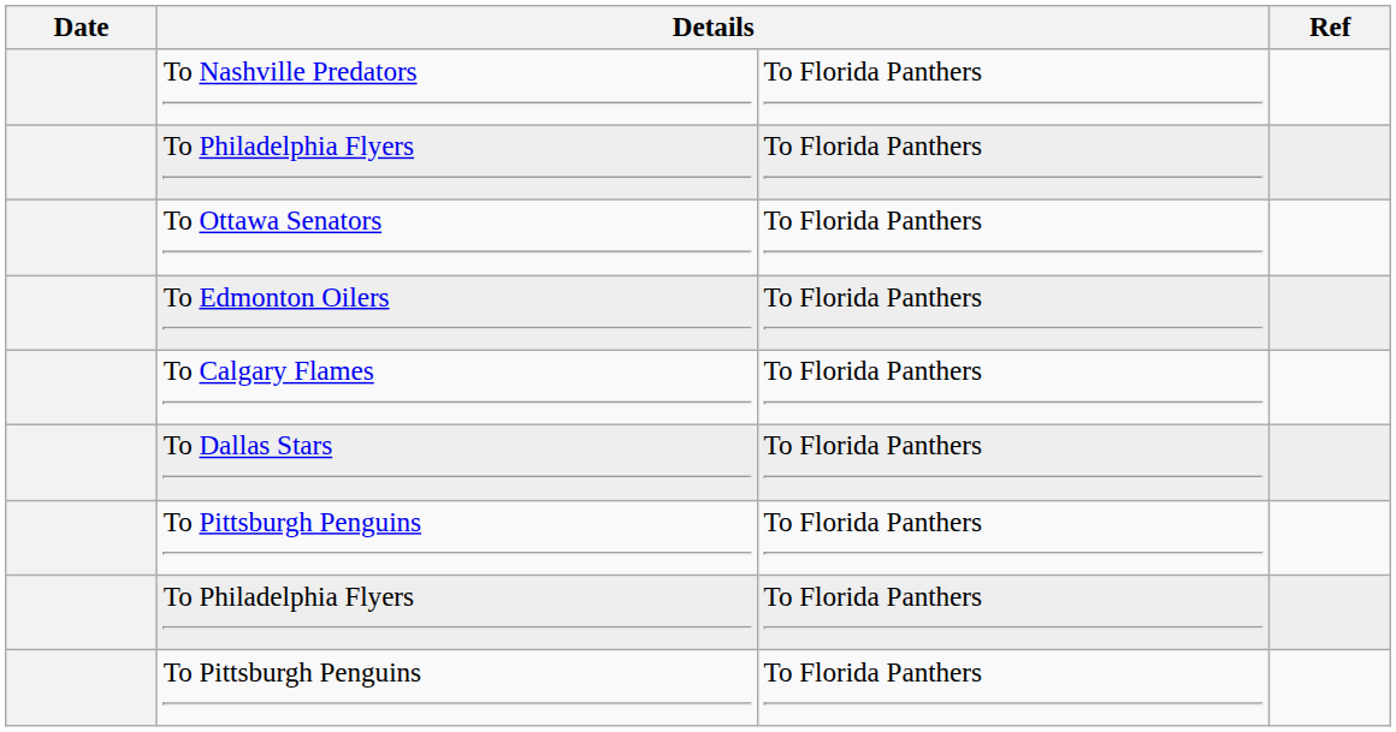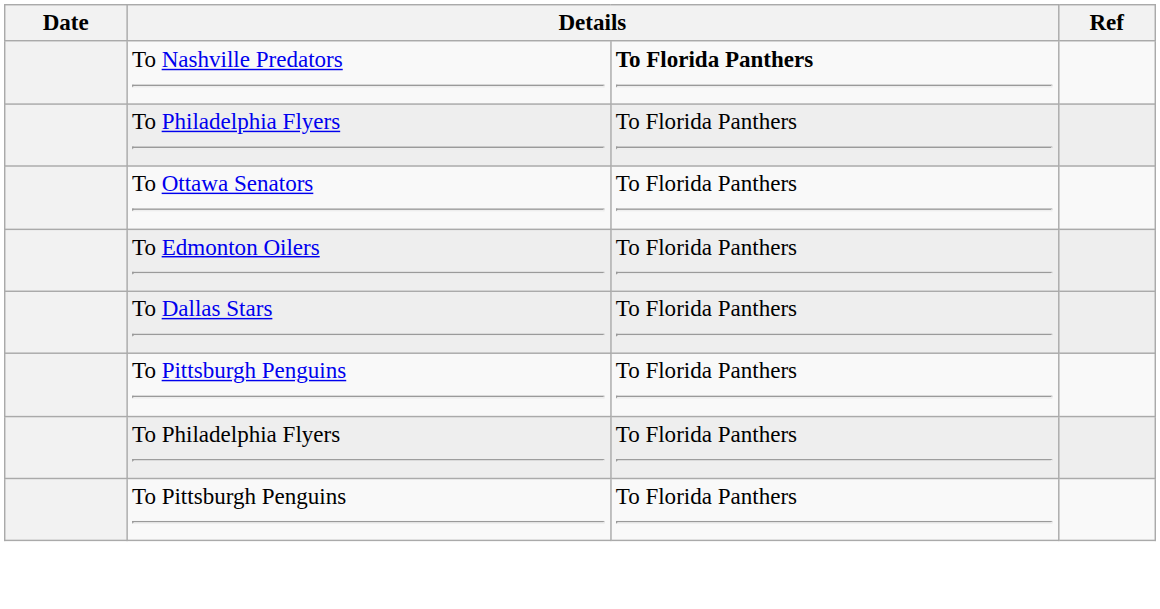To Nashville Predators | column 3: normal -> bold
- row: To Calgary Flames | To Florida Panthers
